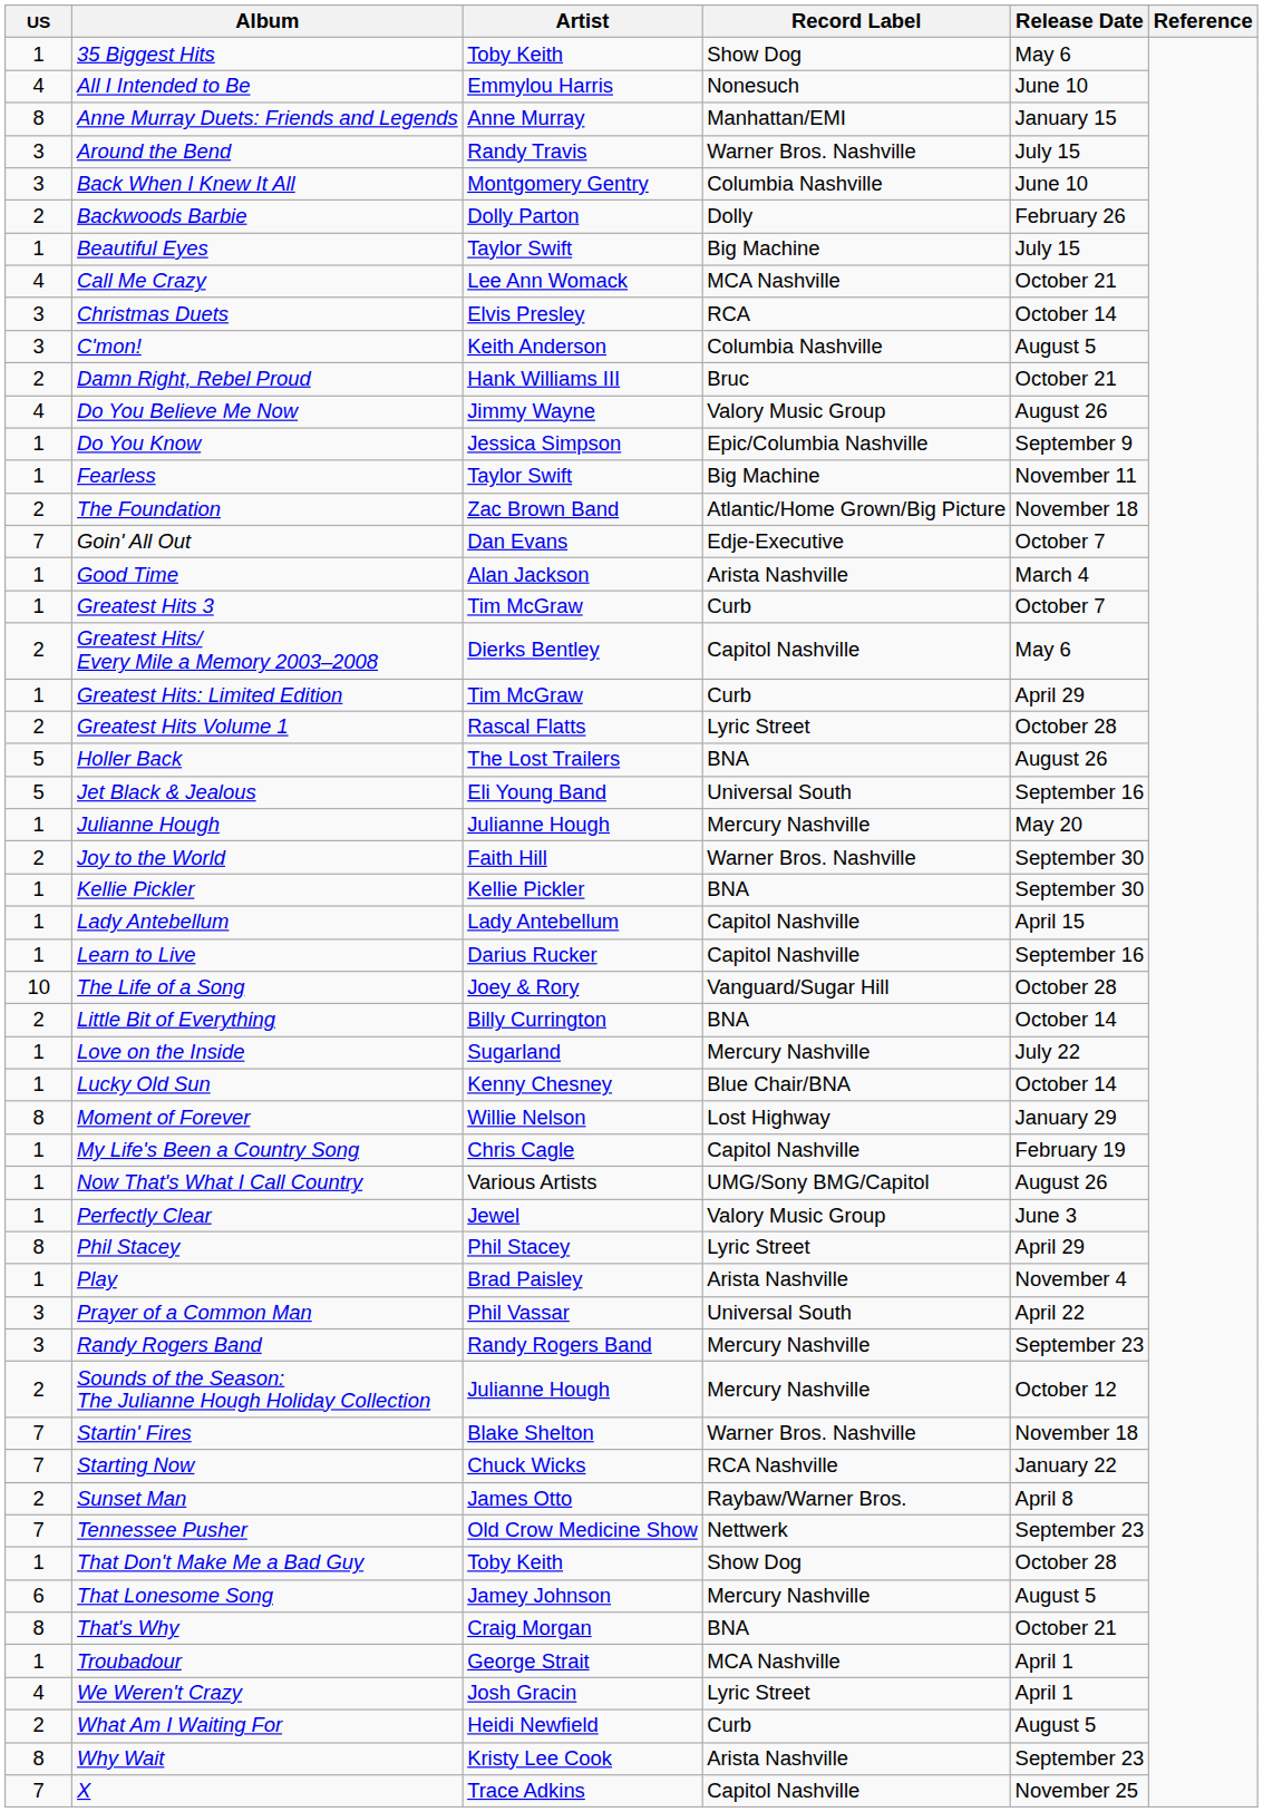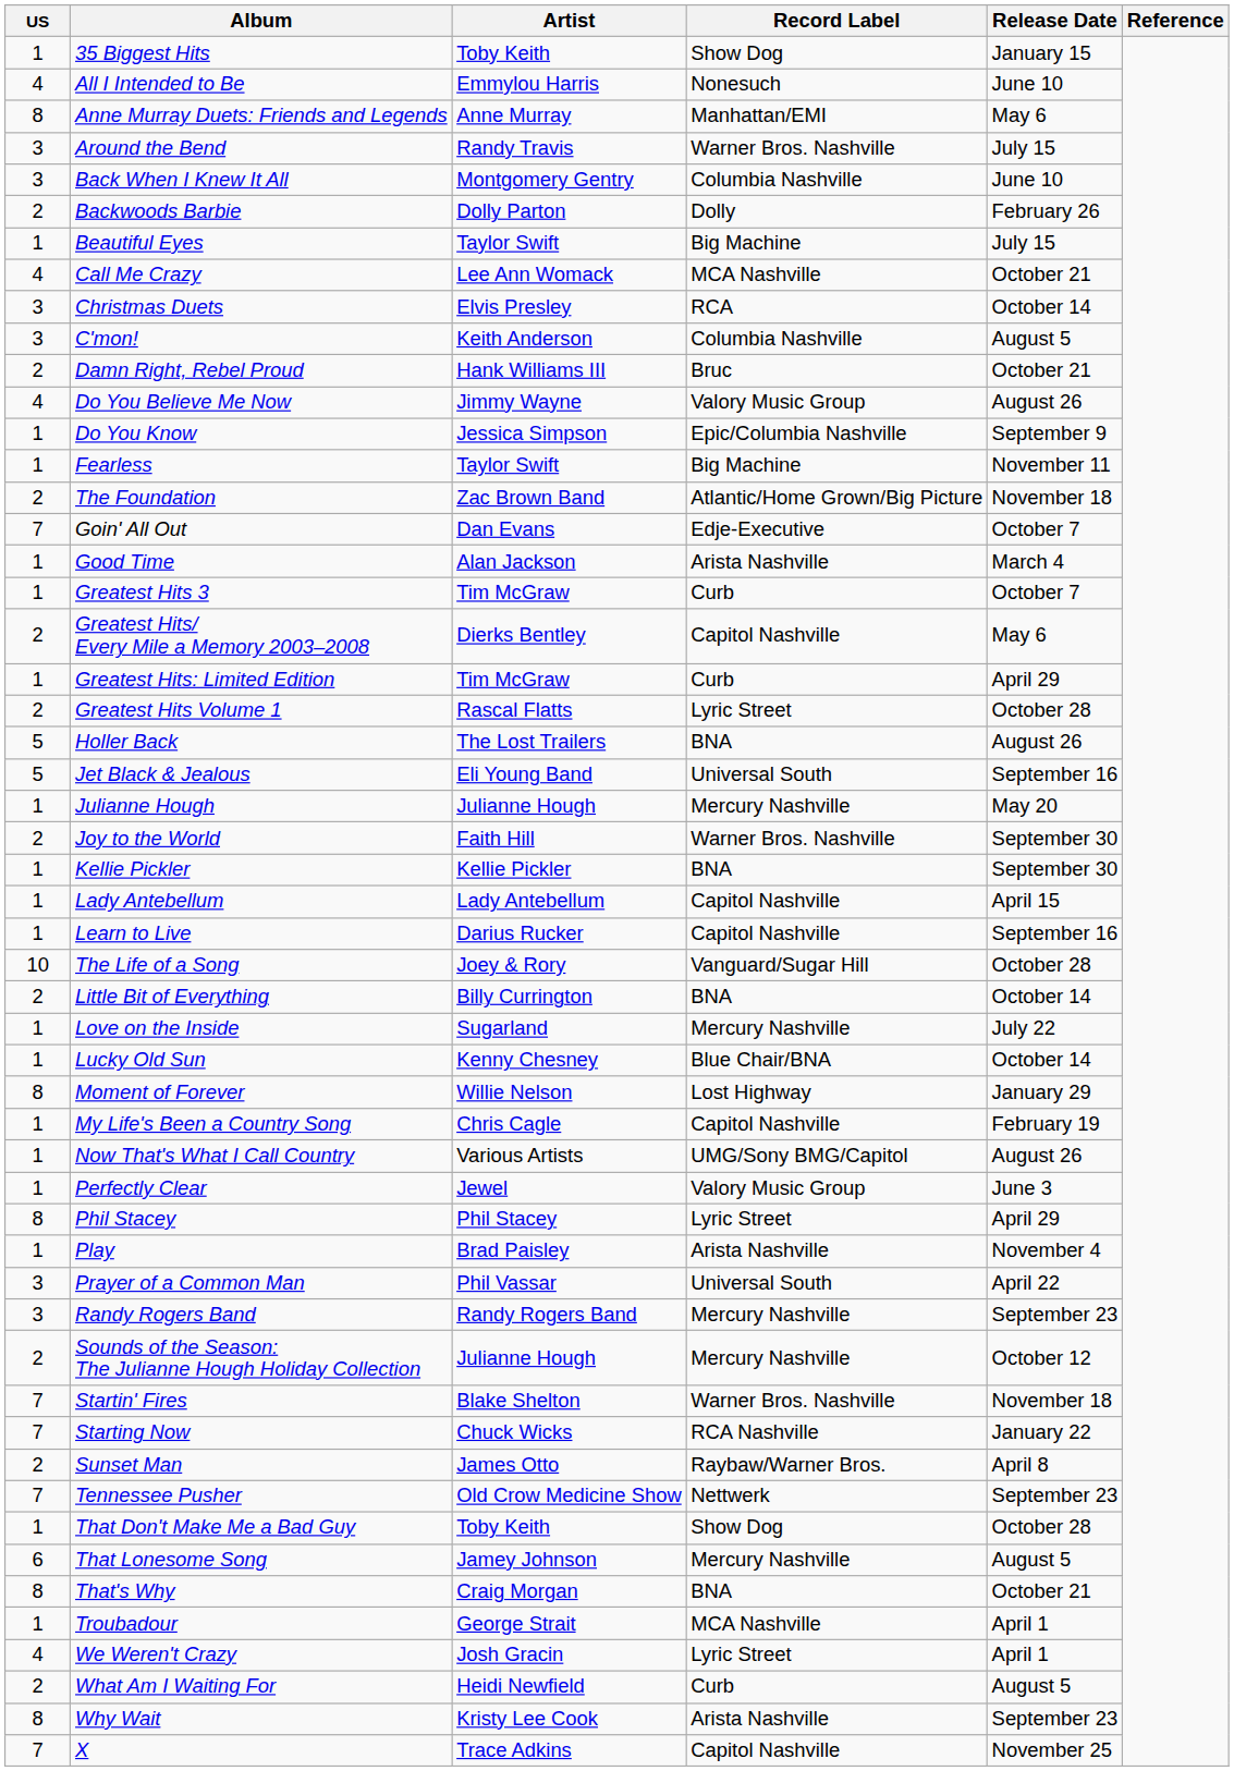35 Biggest Hits | Release Date: May 6 -> January 15
Anne Murray Duets: Friends and Legends | Release Date: January 15 -> May 6
